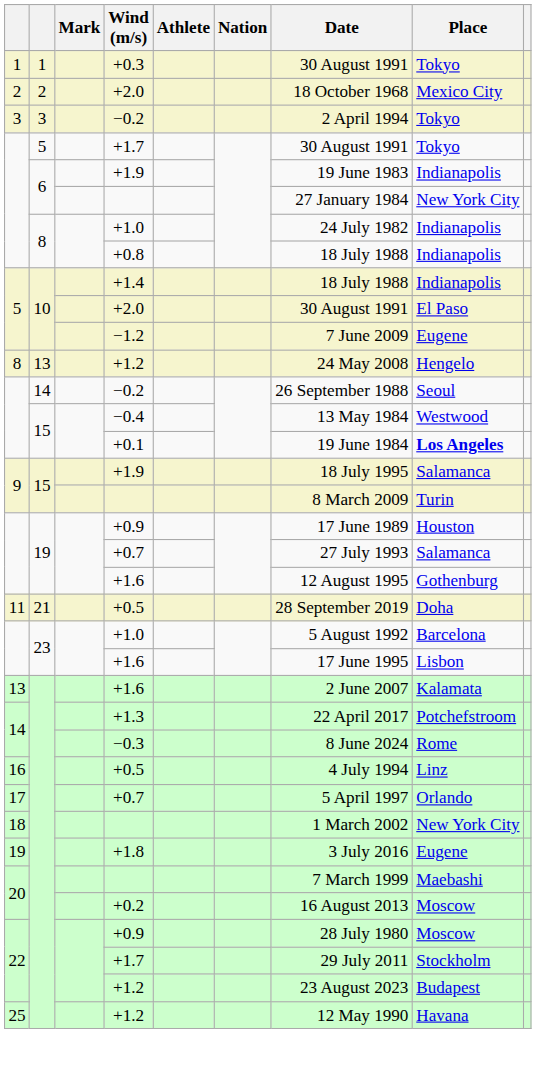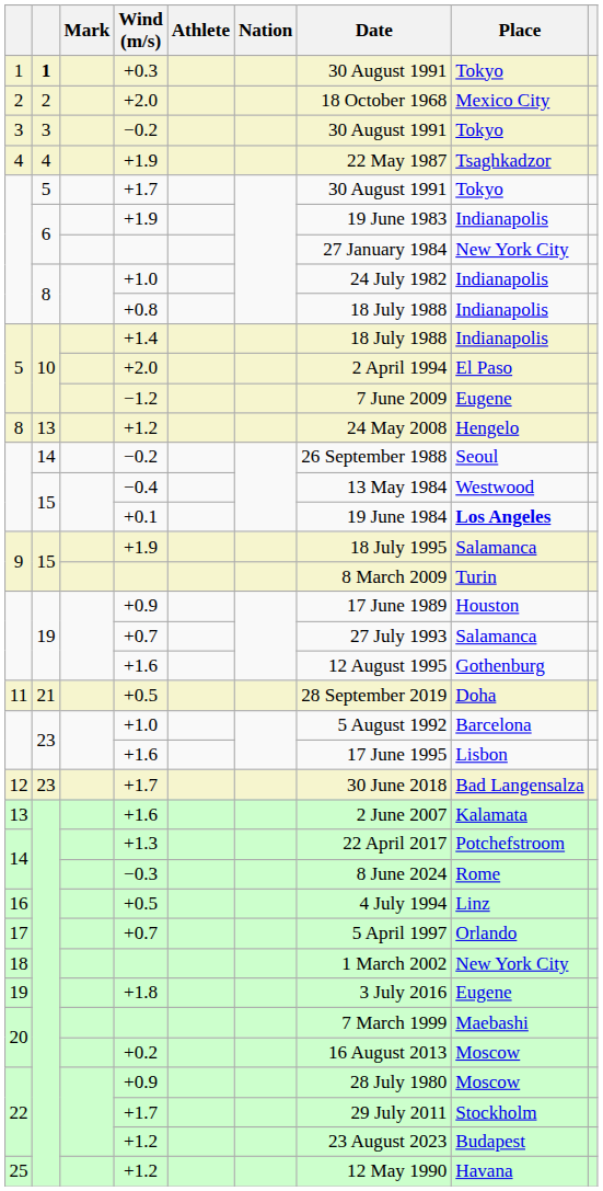+0.3 | column 2: normal -> bold
3 / −0.2 | Date: 2 April 1994 -> 30 August 1991
+ row: 4 | 4 | +1.9 | 22 May 1987 | Tsaghkadzor
5 / +2.0 | Date: 30 August 1991 -> 2 April 1994
+ row: 12 | 23 | +1.7 | 30 June 2018 | Bad Langensalza
